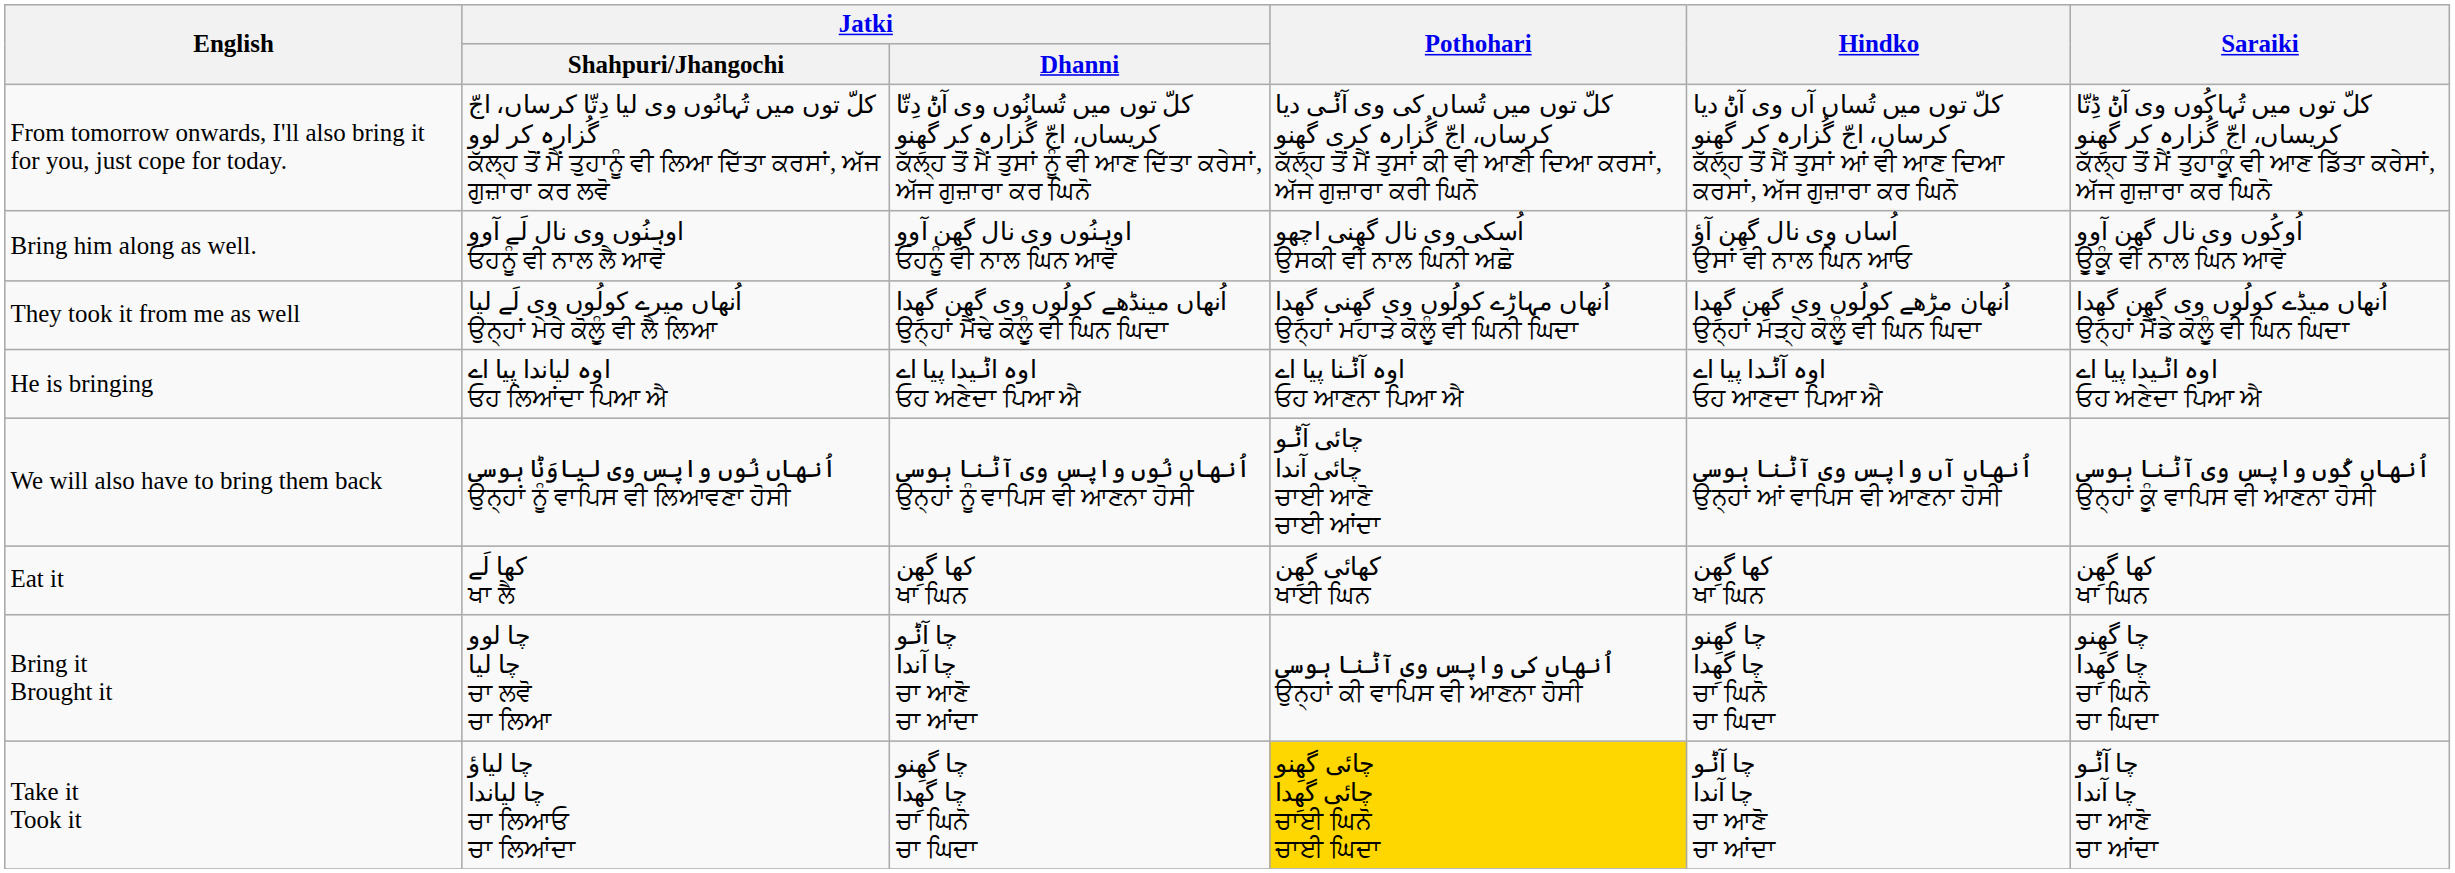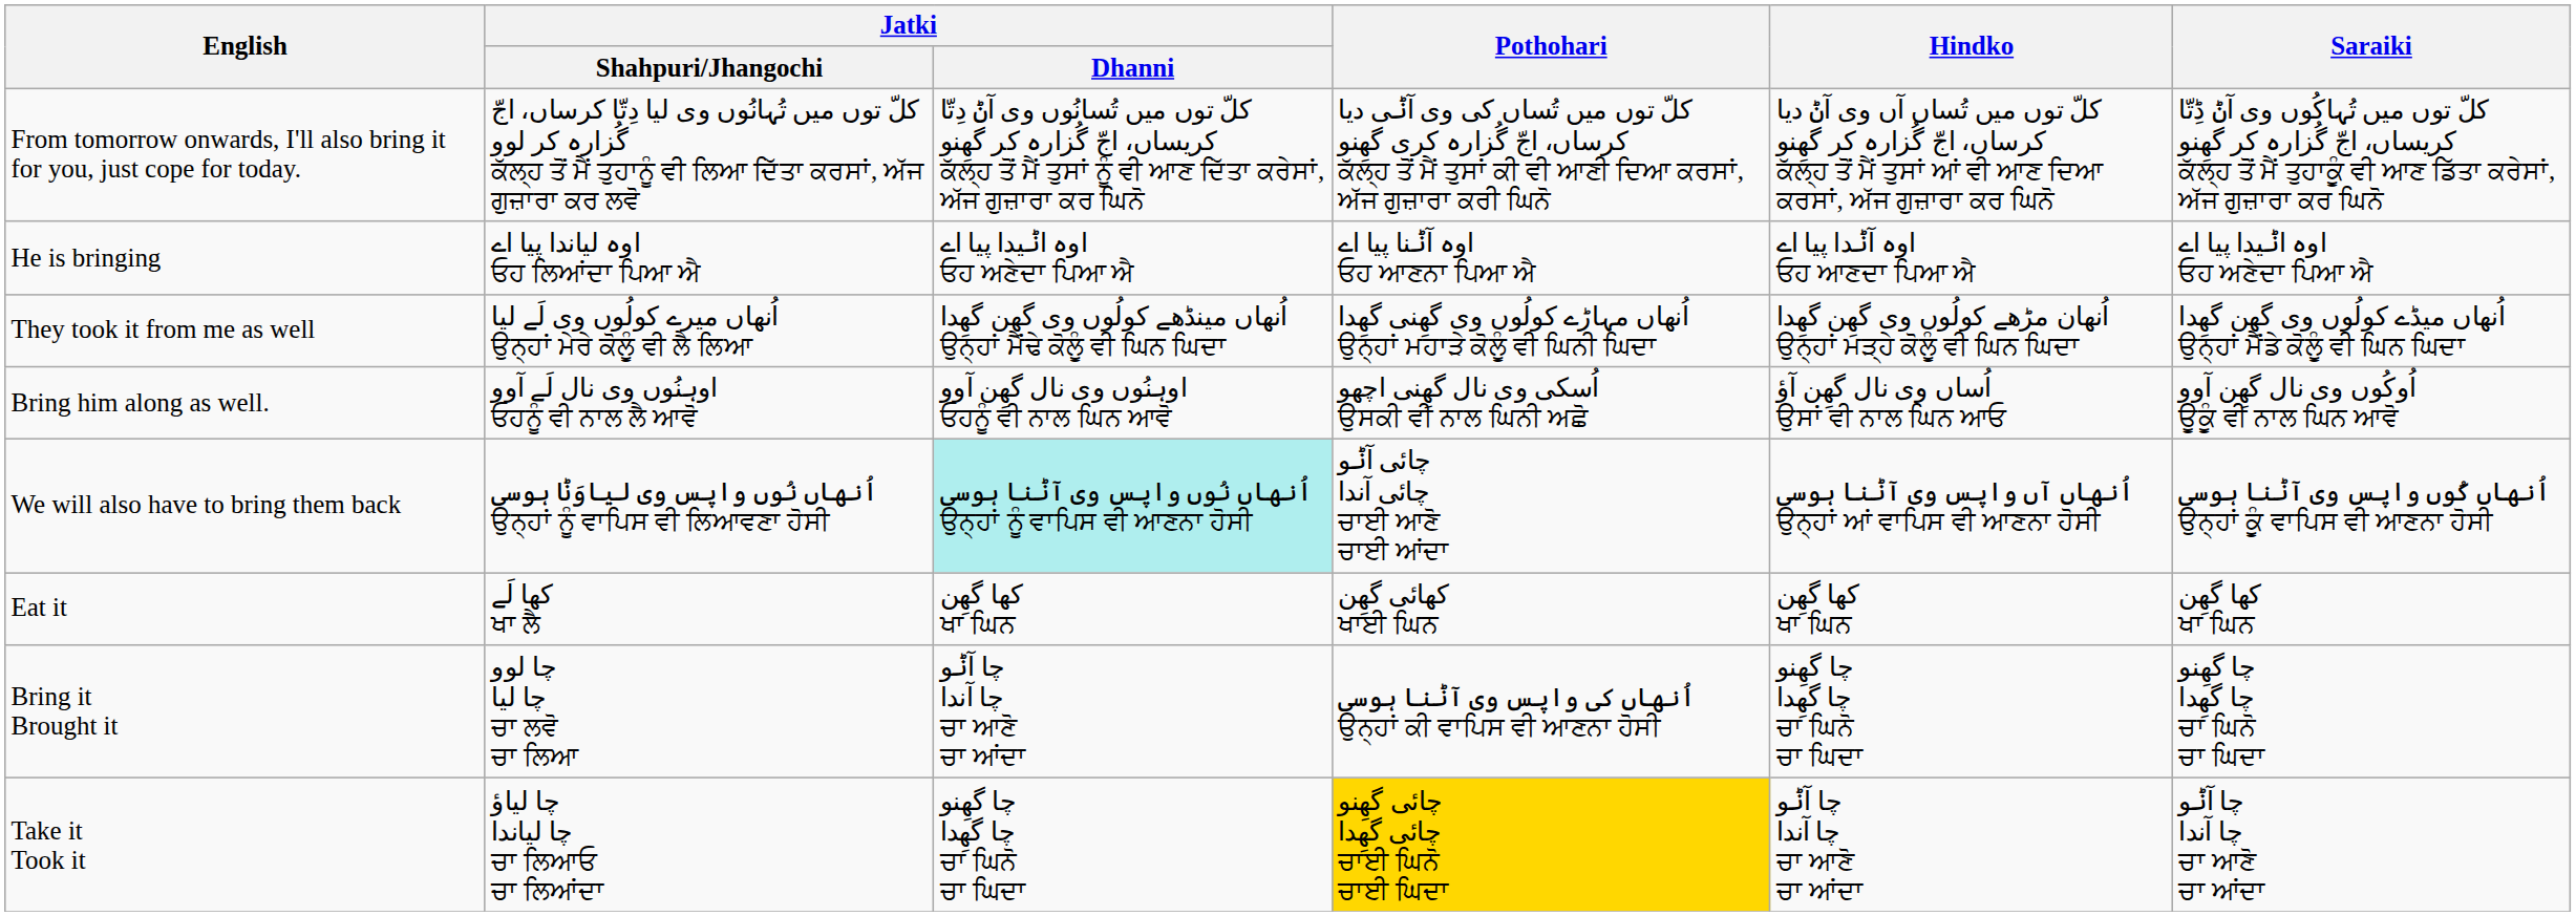rows swapped: Bring him along as well. <-> He is bringing
We will also have to bring them back | Jatki / Dhanni: no background -> paleturquoise background
